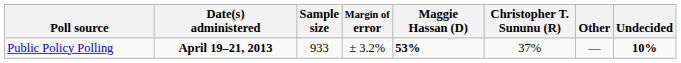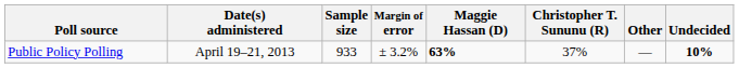Public Policy Polling | Date(s) administered: bold -> normal
Public Policy Polling | Maggie Hassan (D): 53% -> 63%
